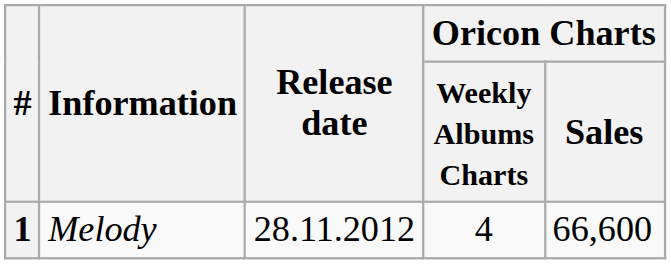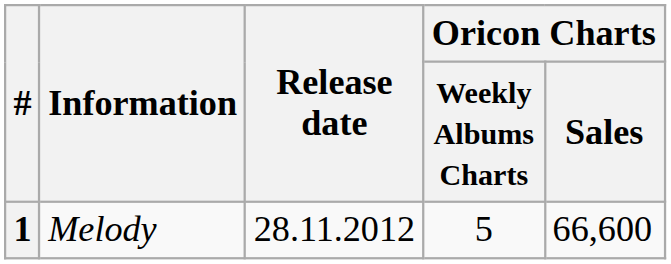1 | Oricon Charts / Weekly Albums Charts: 4 -> 5
